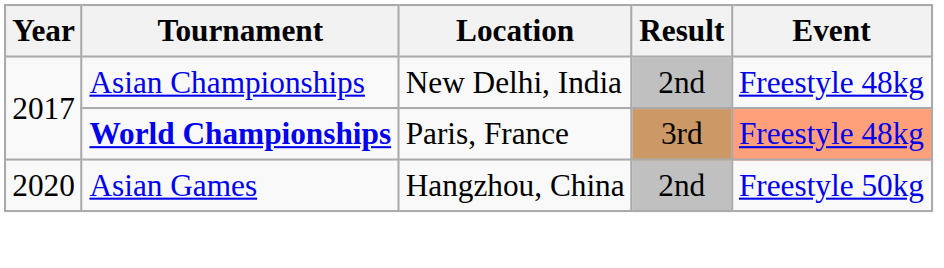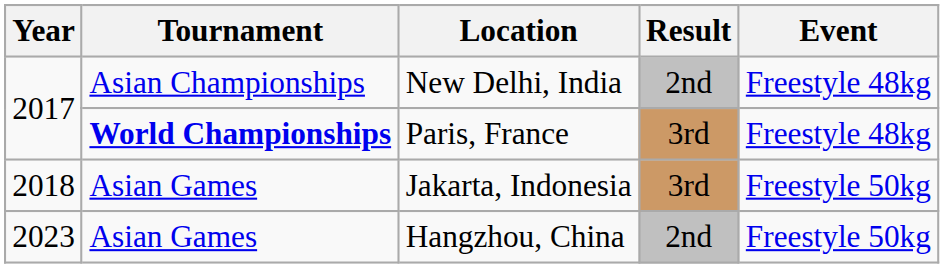Paris, France | Event: lightsalmon background -> no background
+ row: 2018 | Asian Games | Jakarta, Indonesia | 3rd | Freestyle 50kg
Hangzhou, China | Year: 2020 -> 2023
